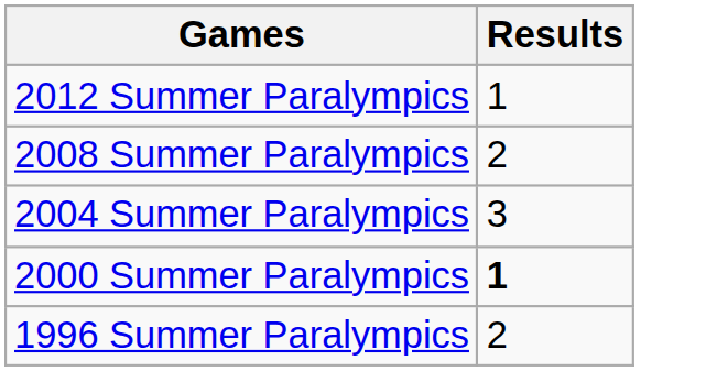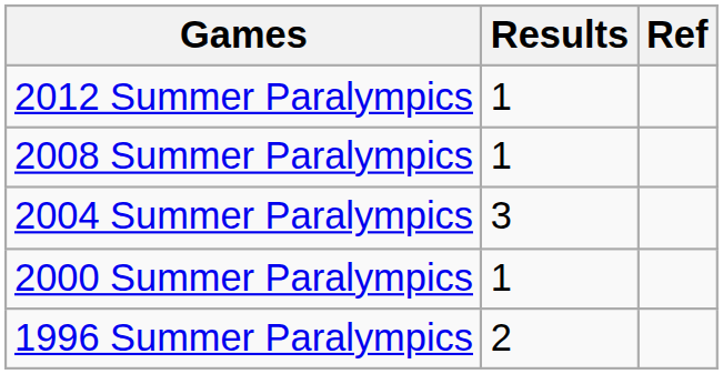+ column: Ref
2008 Summer Paralympics | Results: 2 -> 1
2000 Summer Paralympics | Results: bold -> normal
